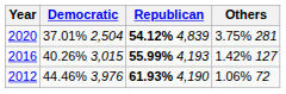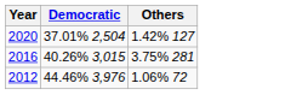- column: Republican | 54.12% 4,839 | 55.99% 4,193 | 61.93% 4,190
2020 | Others: 3.75% 281 -> 1.42% 127
2016 | Others: 1.42% 127 -> 3.75% 281
